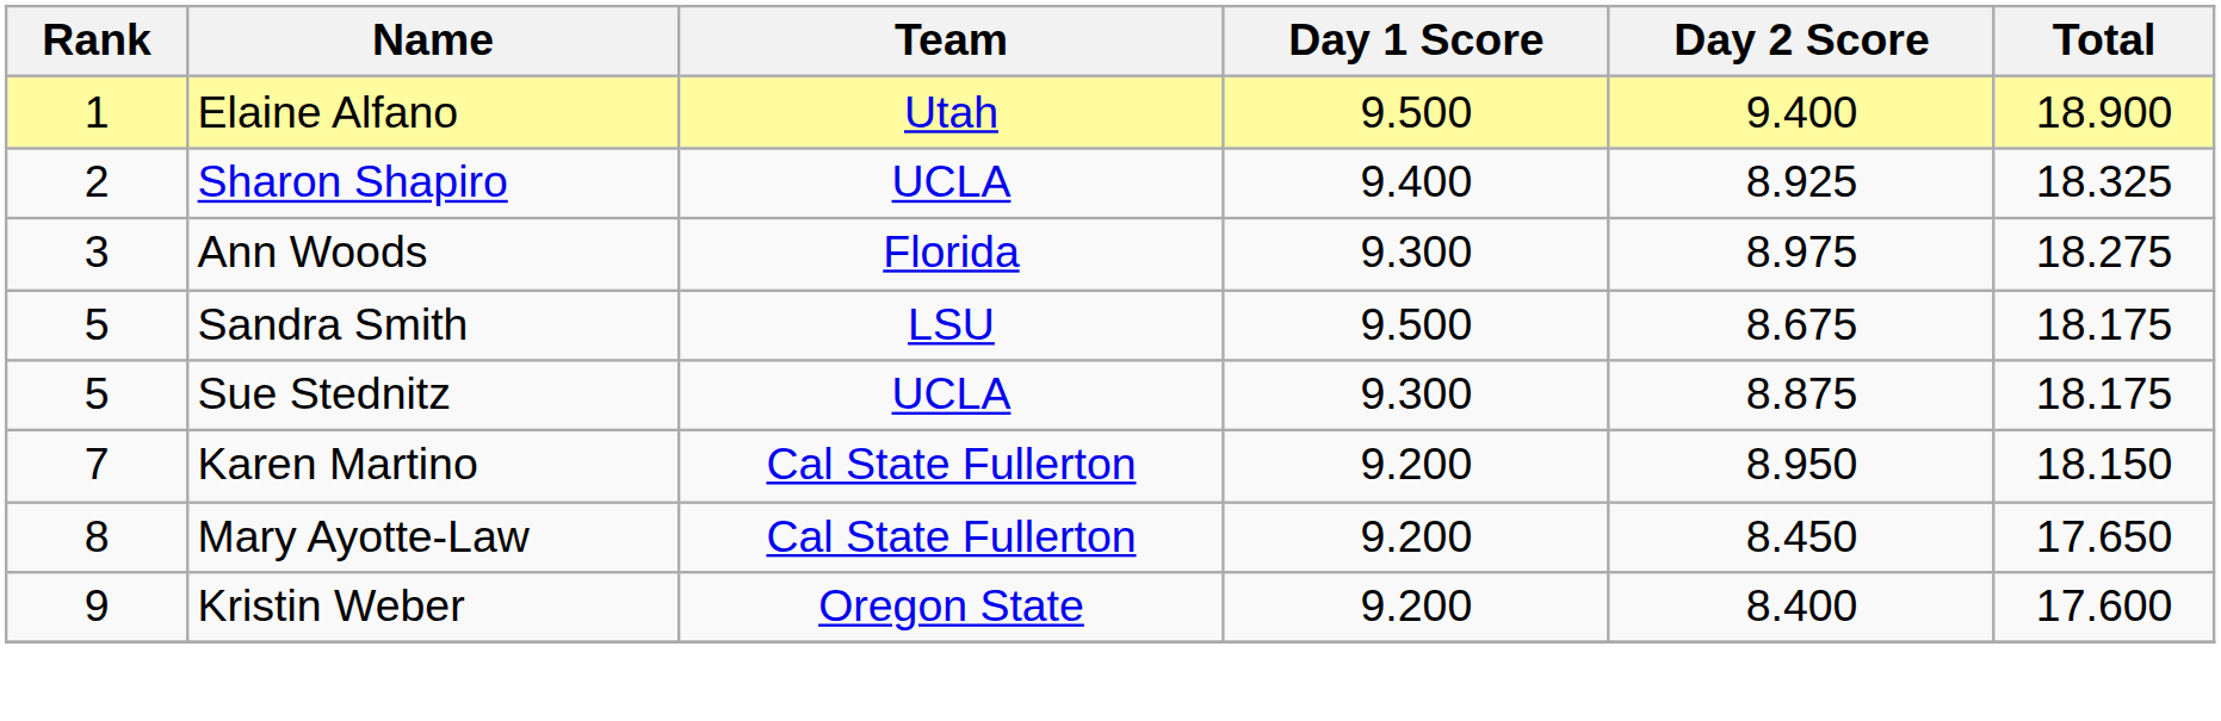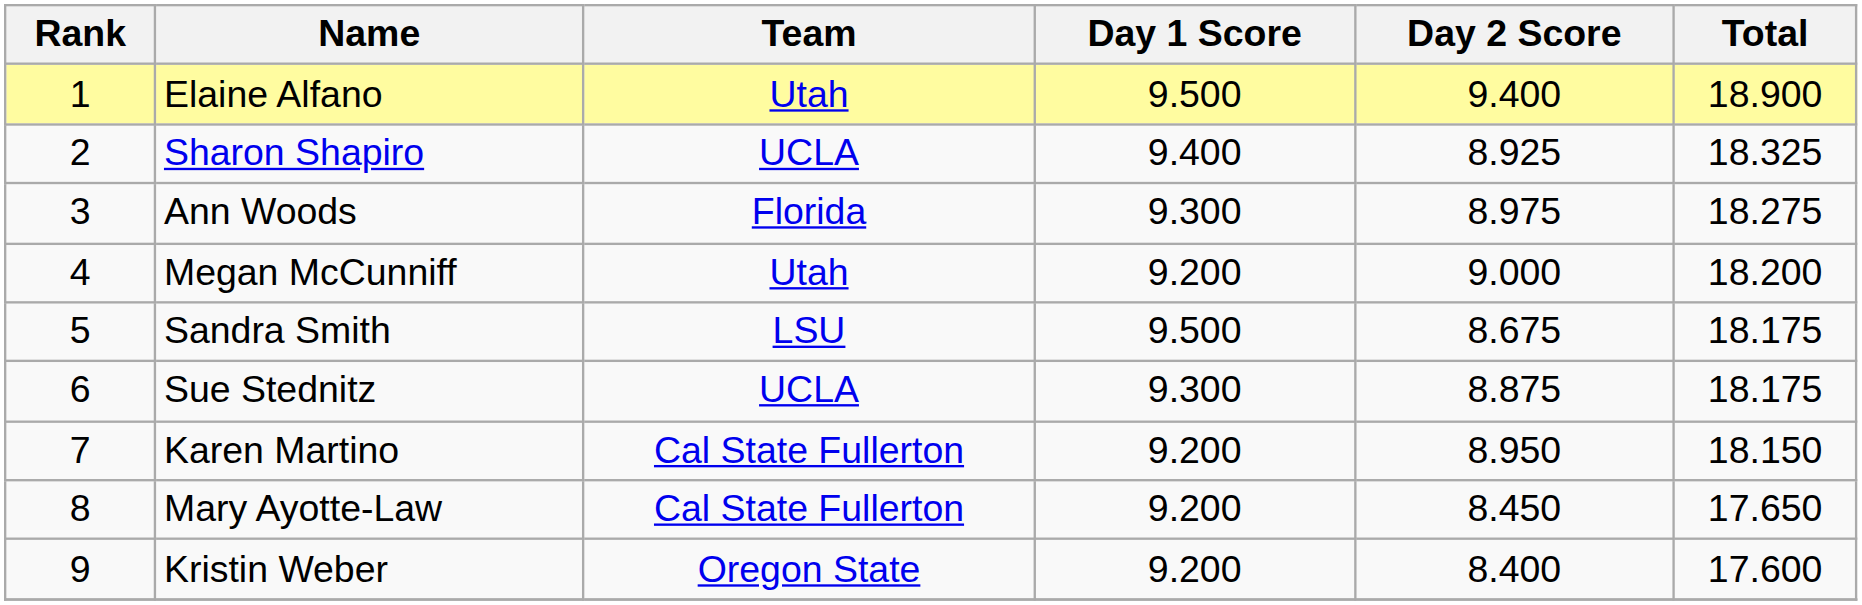+ row: 4 | Megan McCunniff | Utah | 9.200 | 9.000 | 18.200
Sue Stednitz | Rank: 5 -> 6
